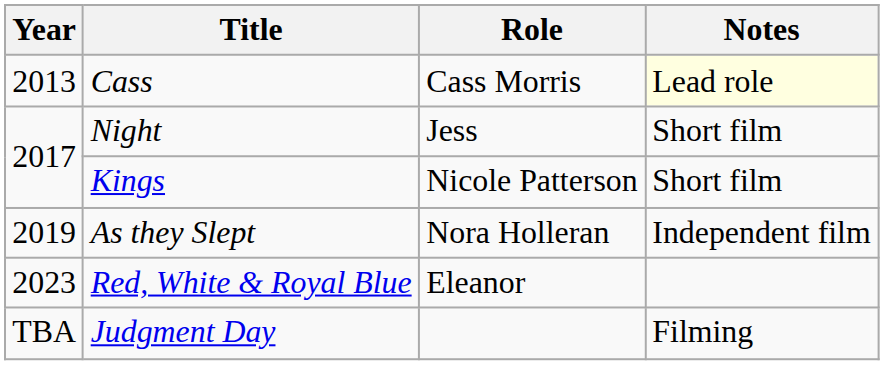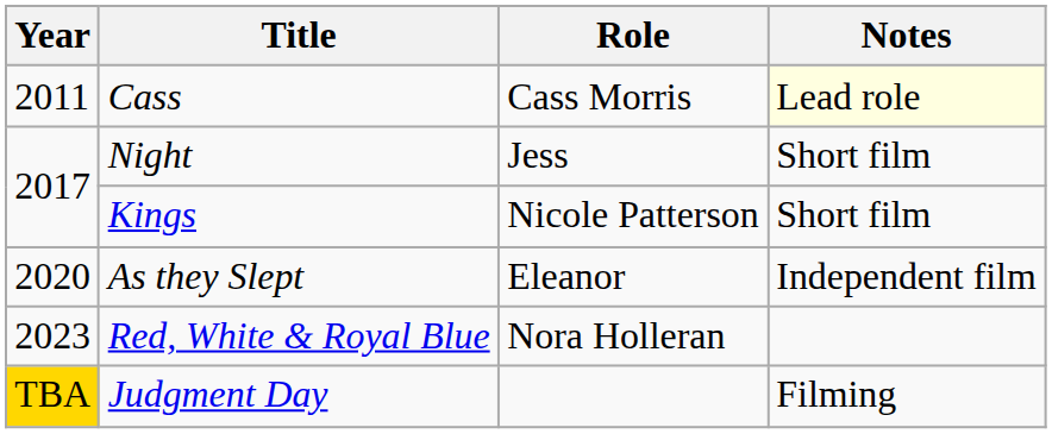Cass | Year: 2013 -> 2011
As they Slept | Year: 2019 -> 2020
As they Slept | Role: Nora Holleran -> Eleanor
Red, White & Royal Blue | Role: Eleanor -> Nora Holleran
Judgment Day | Year: no background -> gold background
